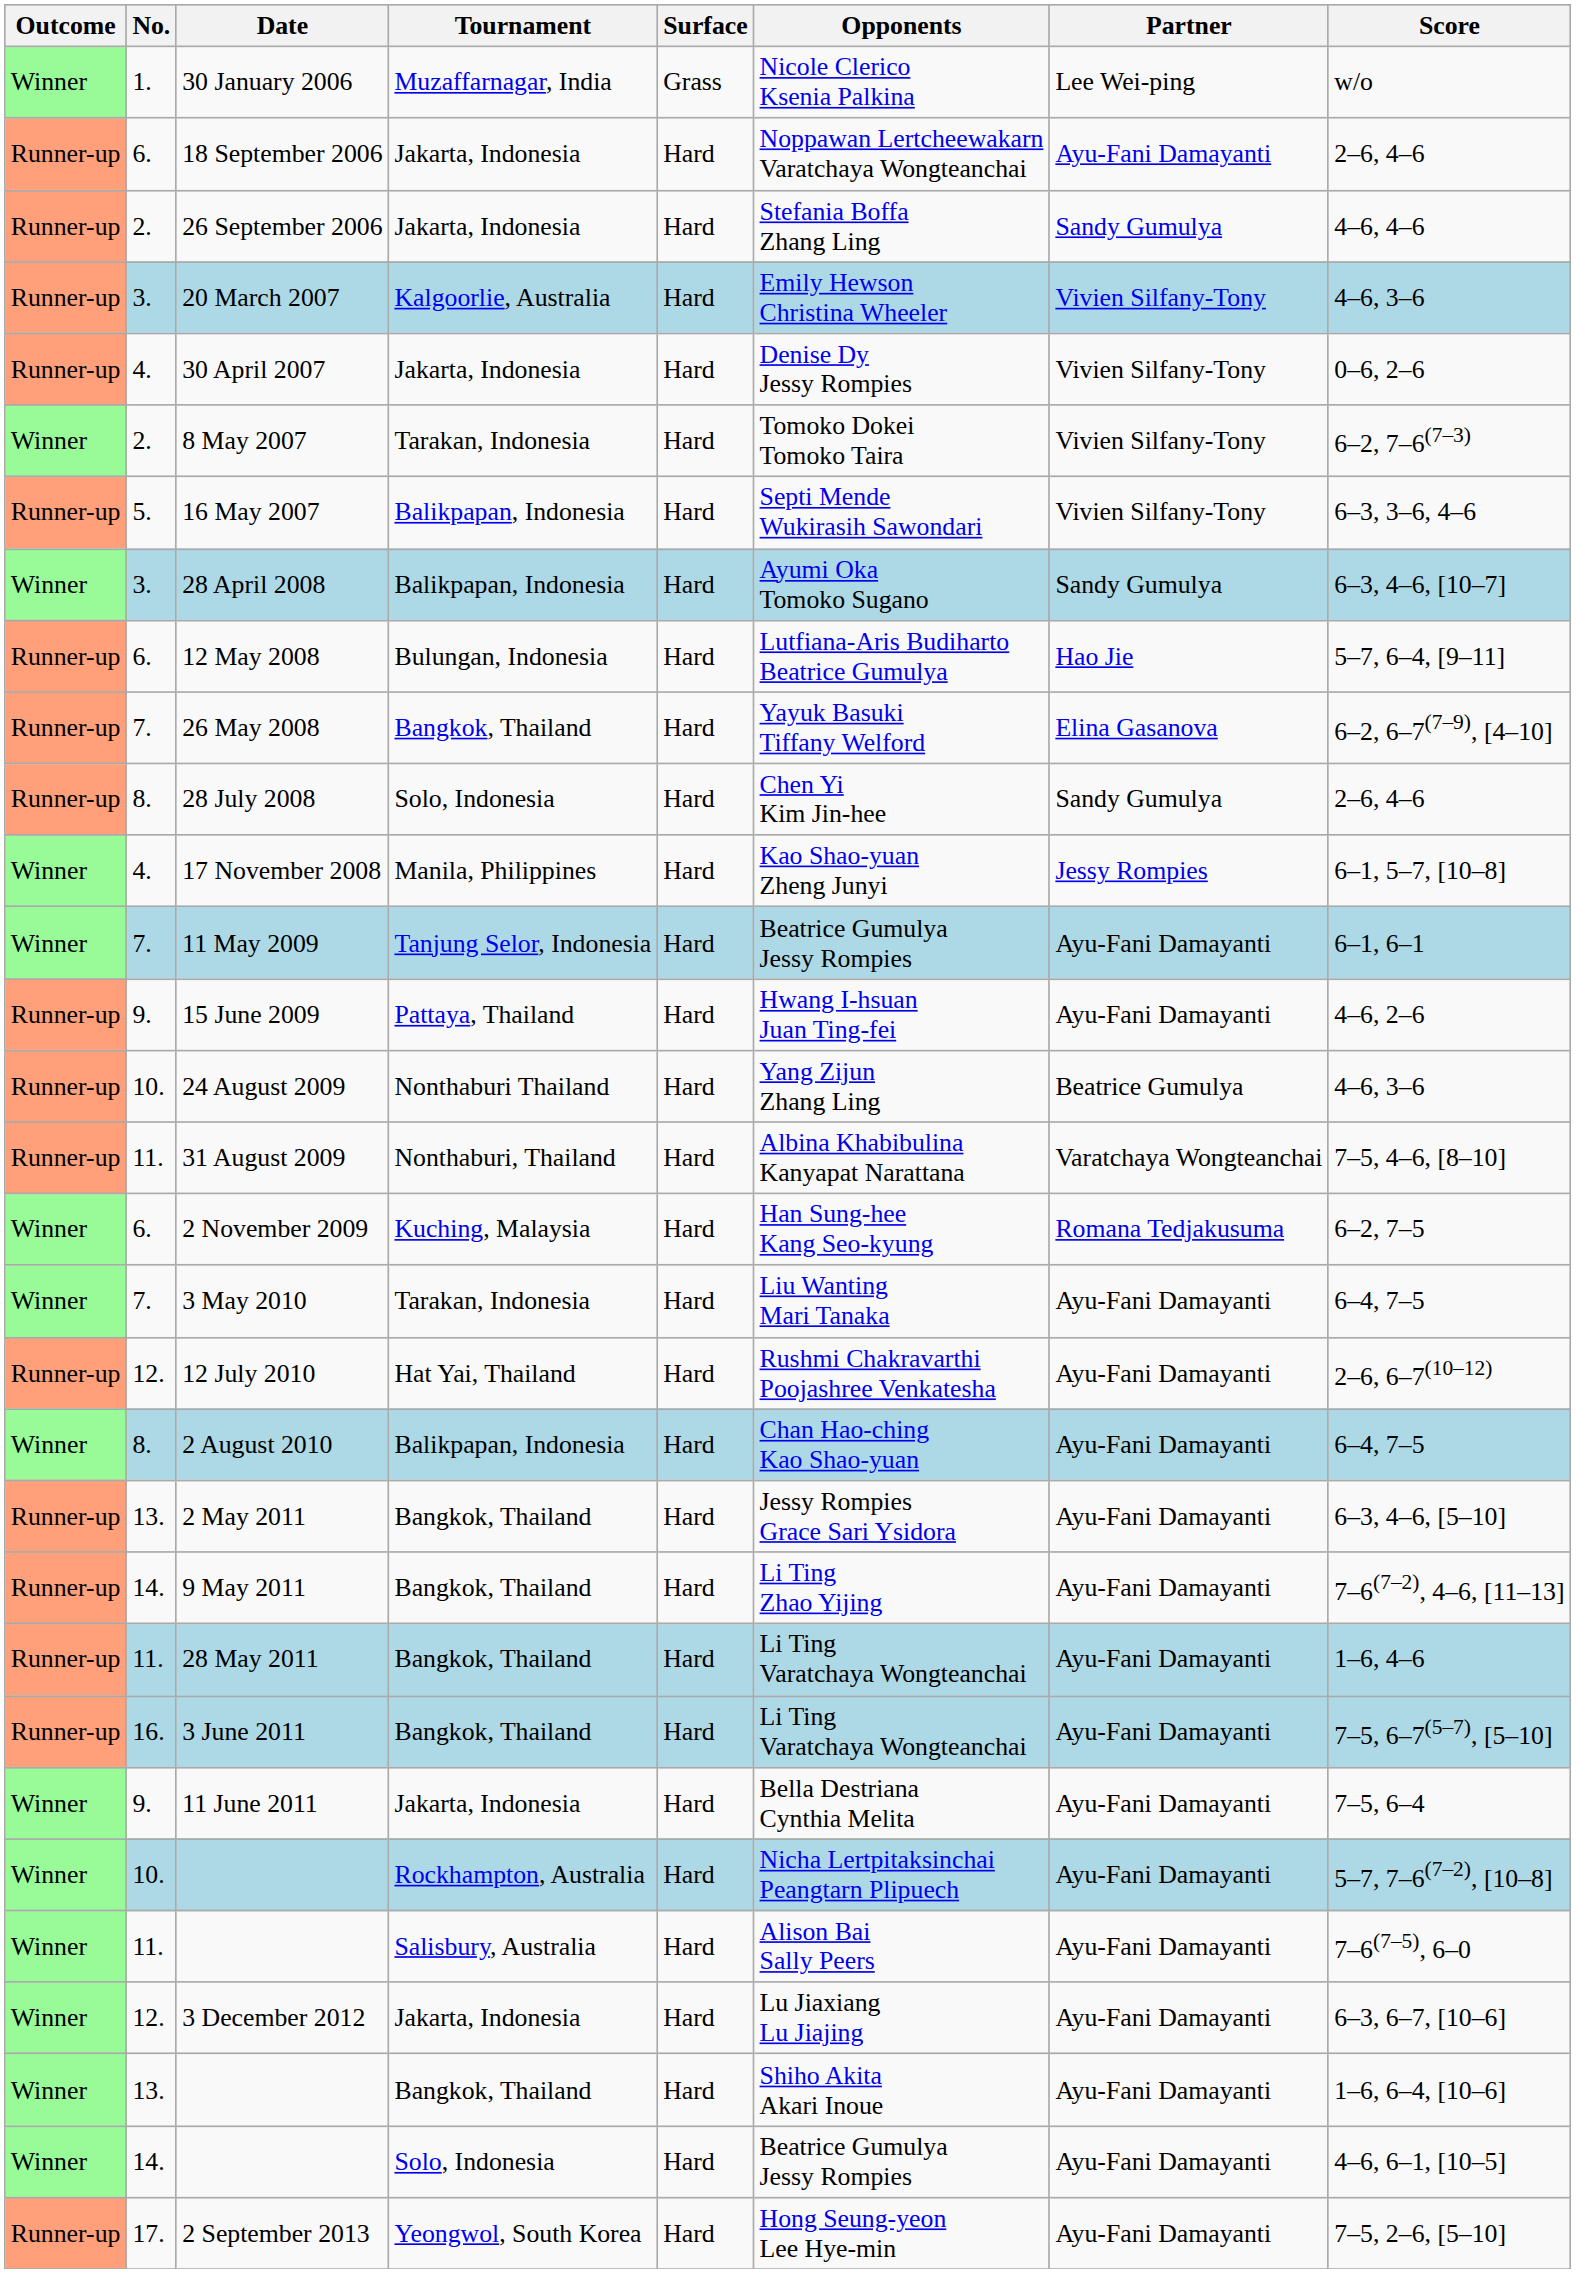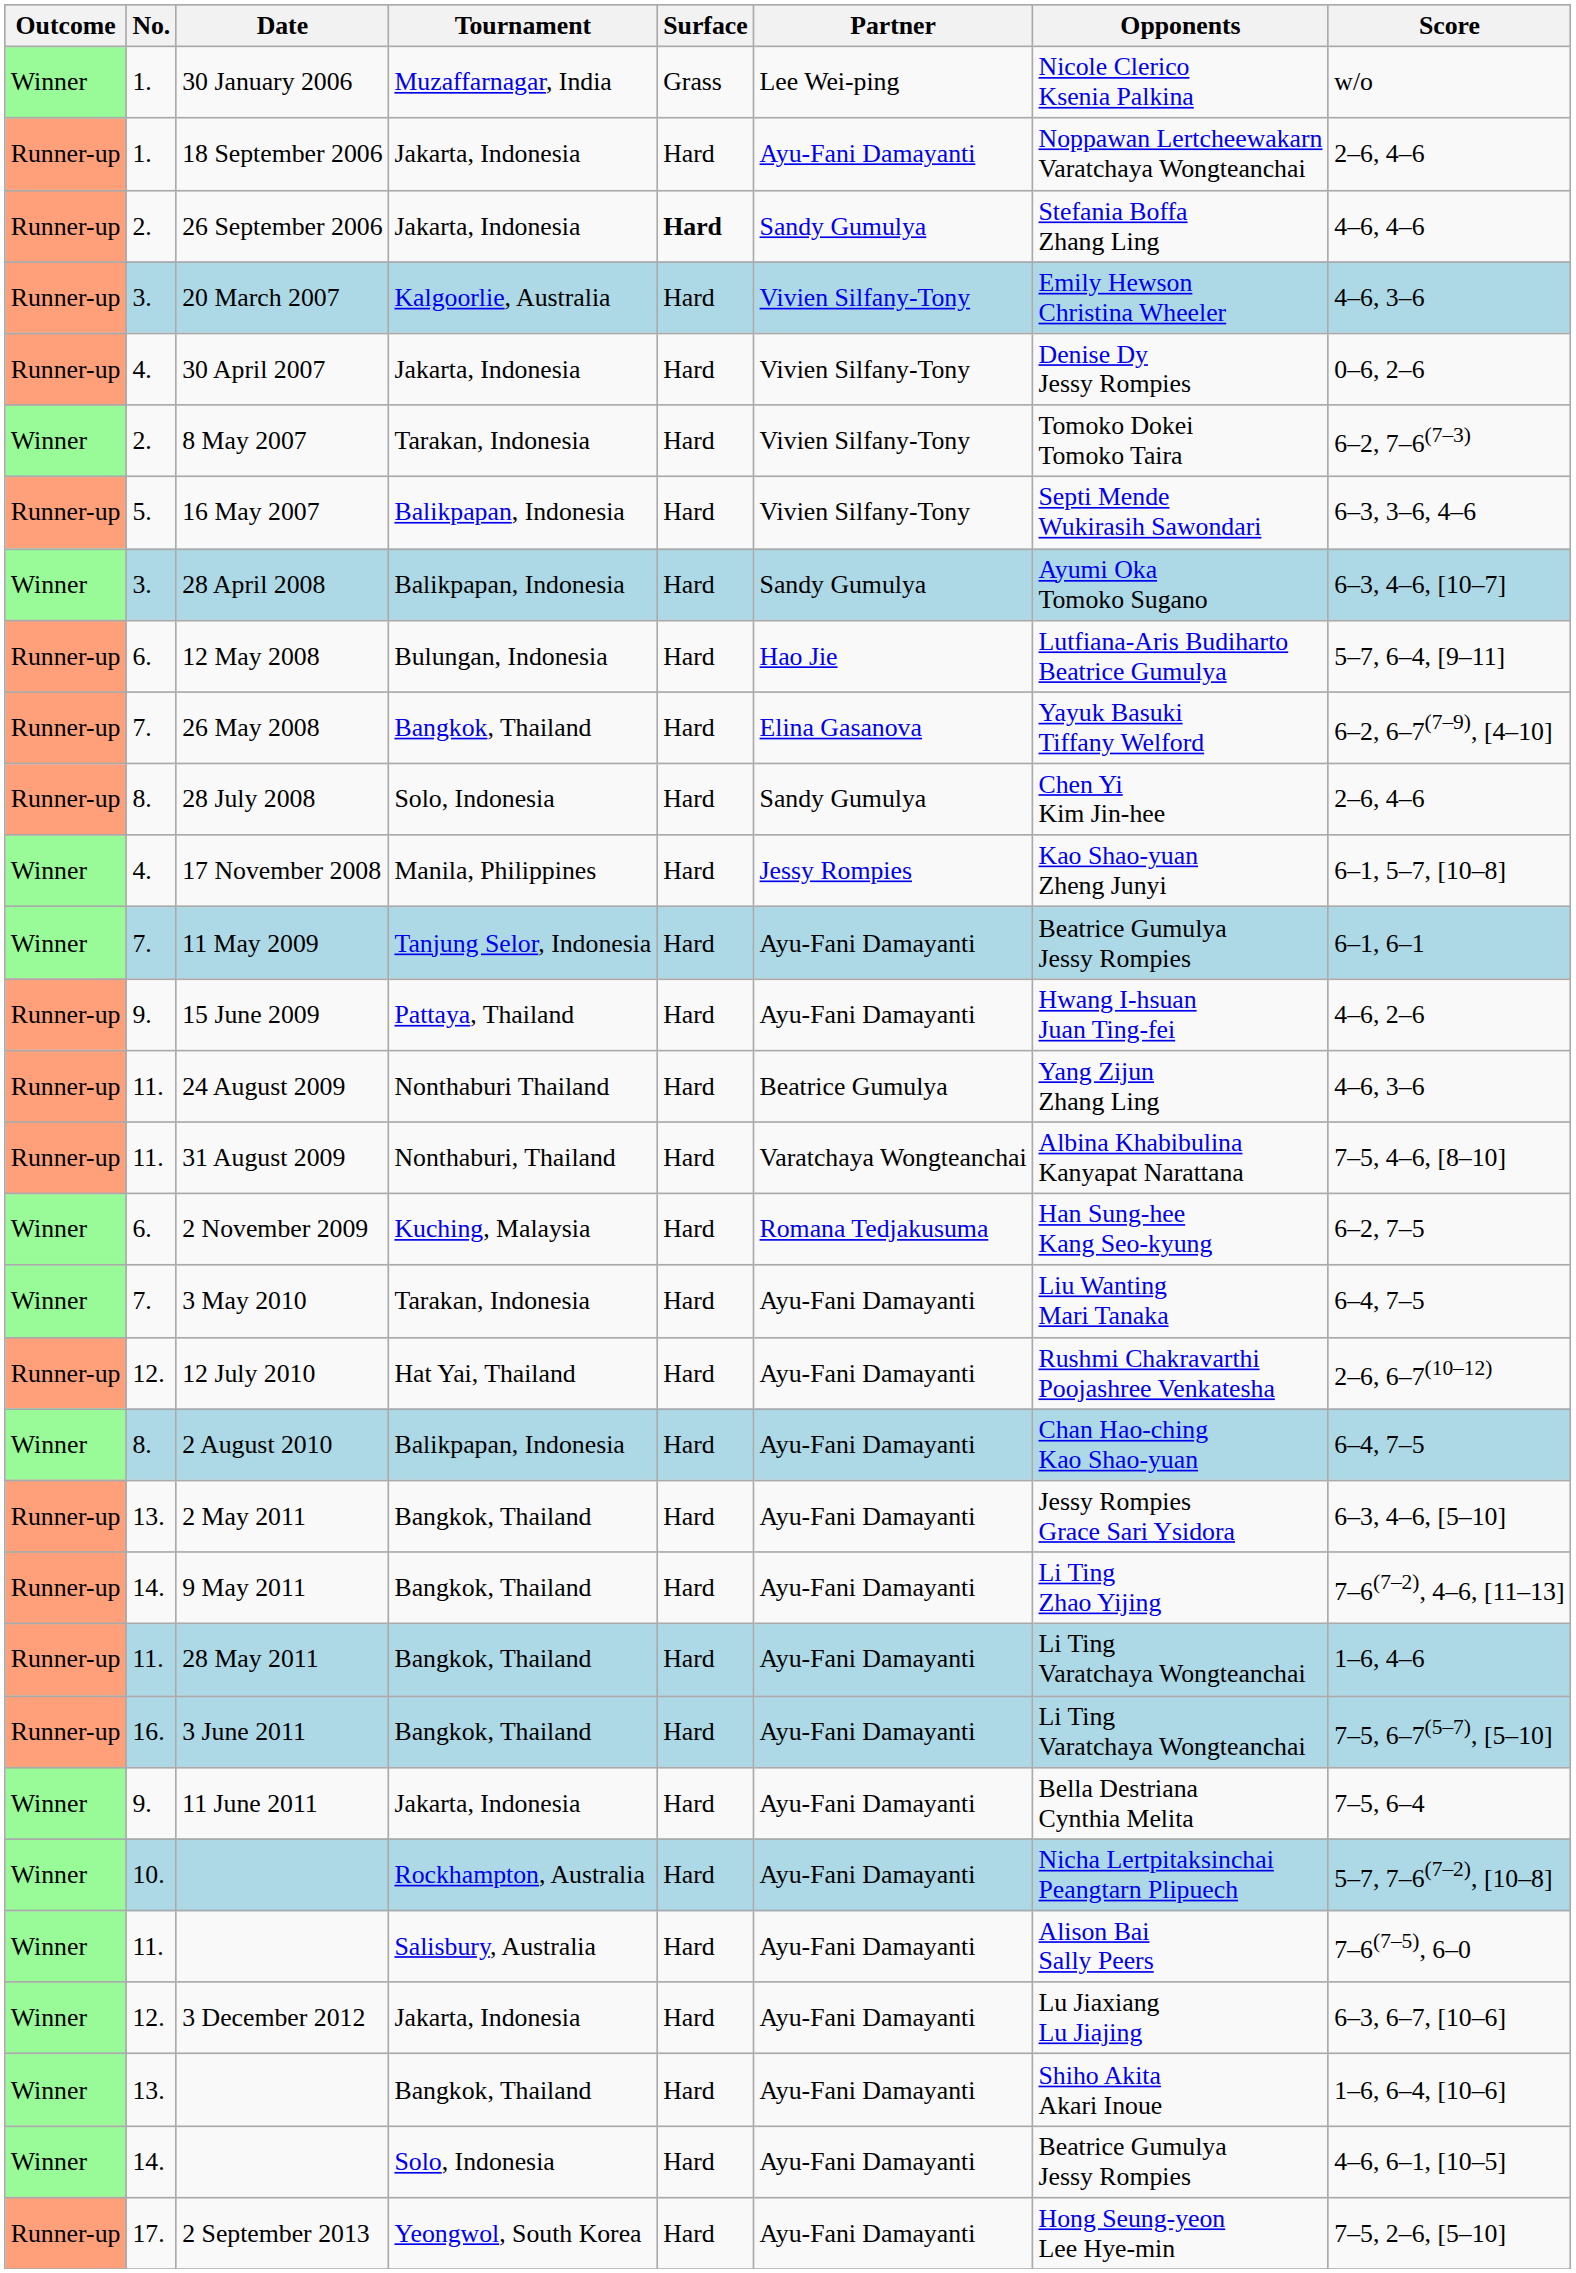columns swapped: Partner <-> Opponents
18 September 2006 | No.: 6. -> 1.
26 September 2006 | Surface: normal -> bold
24 August 2009 | No.: 10. -> 11.
